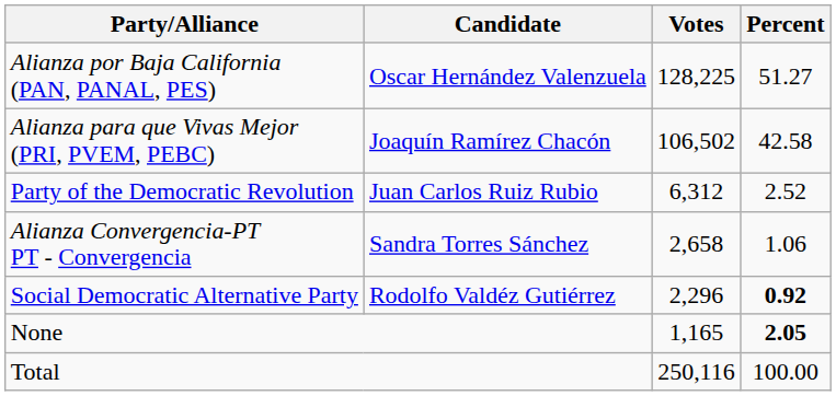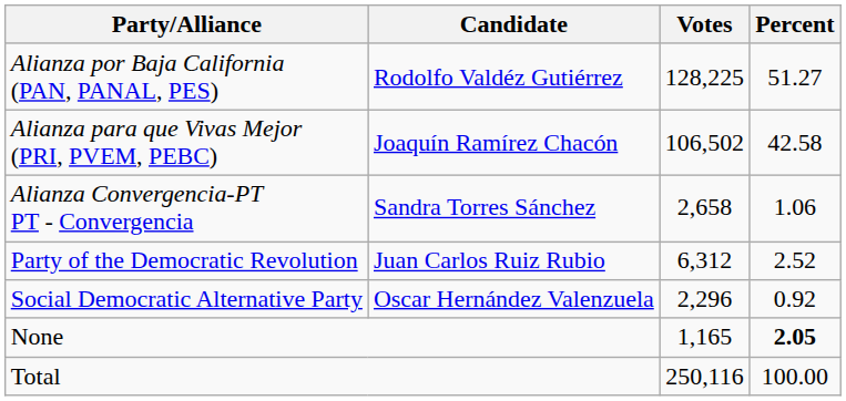Alianza por Baja California (PAN, PANAL, PES) | Candidate: Oscar Hernández Valenzuela -> Rodolfo Valdéz Gutiérrez
rows swapped: Party of the Democratic Revolution <-> Alianza Convergencia-PT PT - Convergencia
Social Democratic Alternative Party | Candidate: Rodolfo Valdéz Gutiérrez -> Oscar Hernández Valenzuela
Social Democratic Alternative Party | Percent: bold -> normal
